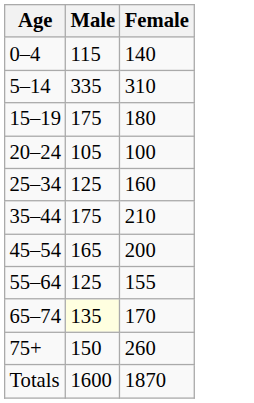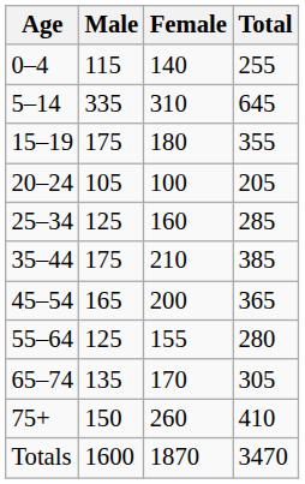+ column: Total | 255 | 645 | 355 | 205 | 285 | 385 | 365 | 280 | 305 | 410 | 3470
65–74 | Male: lightyellow background -> no background
